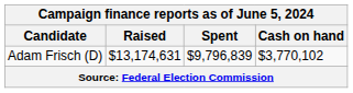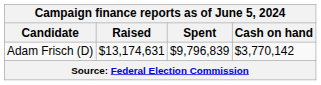Adam Frisch (D) | Cash on hand: $3,770,102 -> $3,770,142
